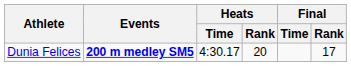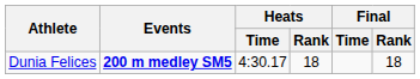Dunia Felices | Heats / Rank: 20 -> 18
Dunia Felices | Final / Rank: 17 -> 18
